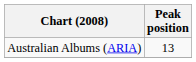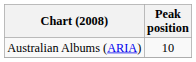Australian Albums (ARIA) | Peak position: 13 -> 10
